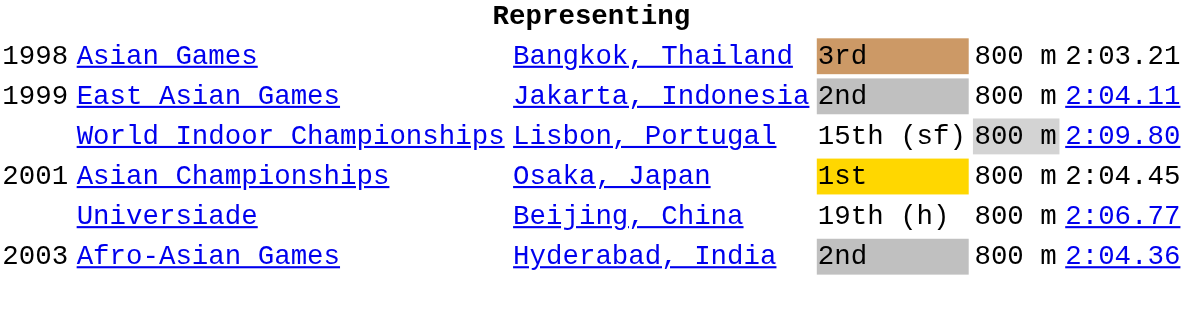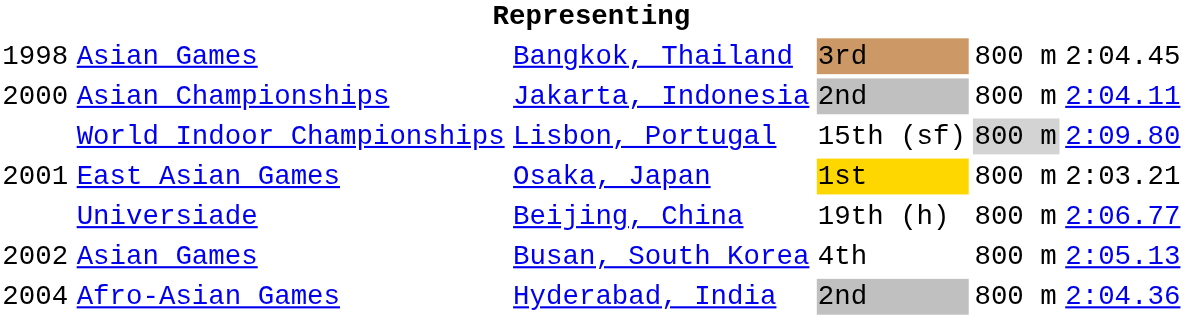Bangkok, Thailand | column 6: 2:03.21 -> 2:04.45
Jakarta, Indonesia | column 1: 1999 -> 2000
Jakarta, Indonesia | column 2: East Asian Games -> Asian Championships
Osaka, Japan | column 2: Asian Championships -> East Asian Games
Osaka, Japan | column 6: 2:04.45 -> 2:03.21
+ row: 2002 | Asian Games | Busan, South Korea | 4th | 800 m | 2:05.13
Hyderabad, India | column 1: 2003 -> 2004
